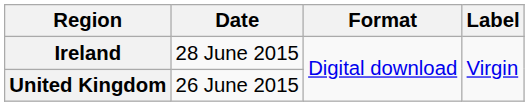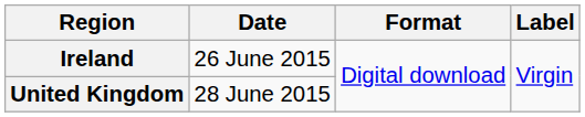Ireland | Date: 28 June 2015 -> 26 June 2015
United Kingdom | Date: 26 June 2015 -> 28 June 2015
